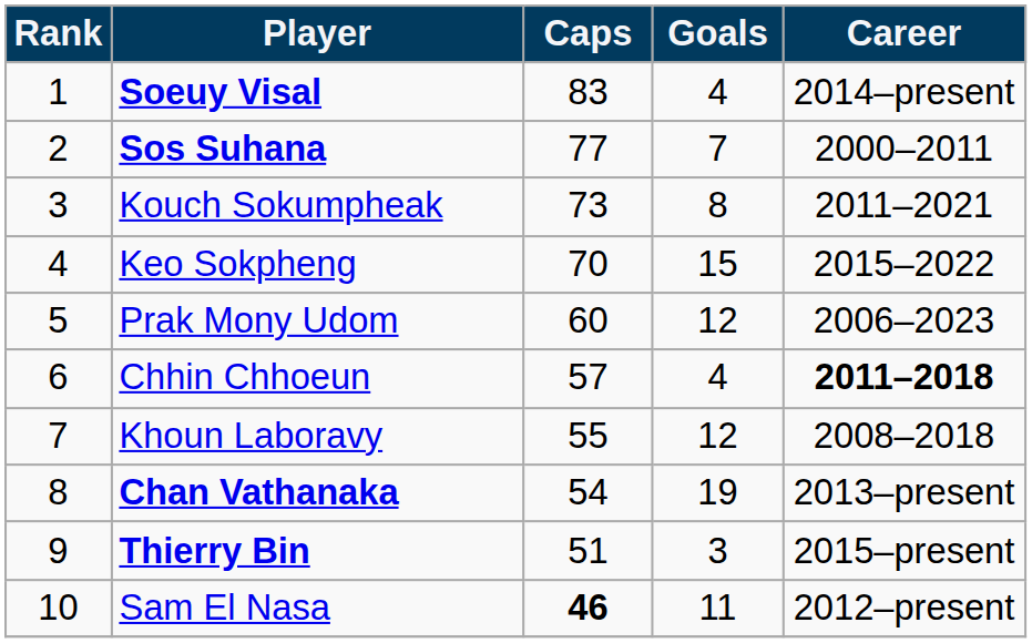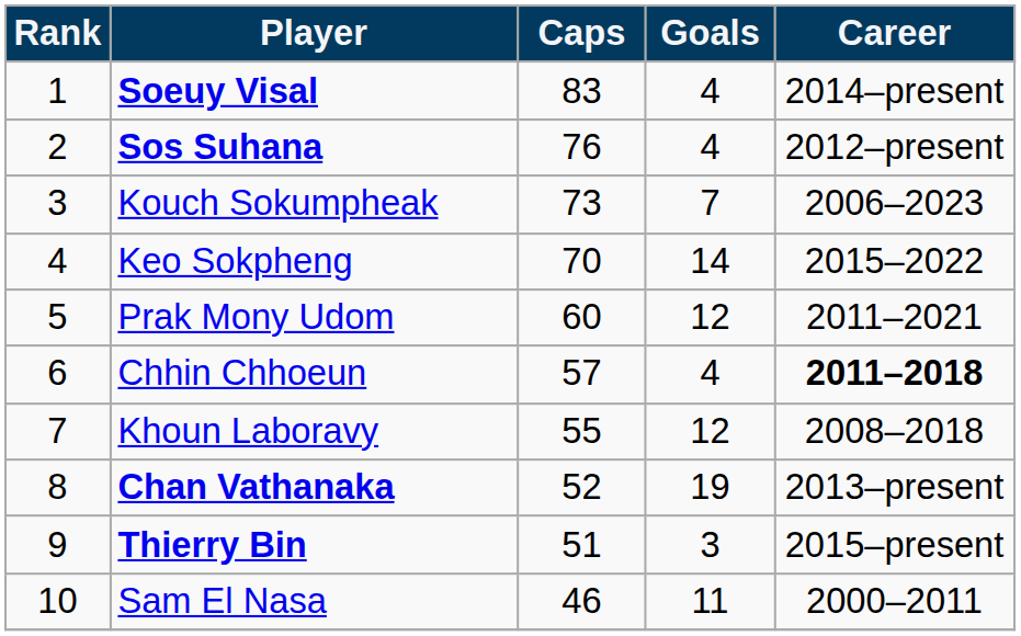Sos Suhana | Caps: 77 -> 76
Sos Suhana | Goals: 7 -> 4
Sos Suhana | Career: 2000–2011 -> 2012–present
Kouch Sokumpheak | Goals: 8 -> 7
Kouch Sokumpheak | Career: 2011–2021 -> 2006–2023
Keo Sokpheng | Goals: 15 -> 14
Prak Mony Udom | Career: 2006–2023 -> 2011–2021
Chan Vathanaka | Caps: 54 -> 52
Sam El Nasa | Caps: bold -> normal
Sam El Nasa | Career: 2012–present -> 2000–2011
